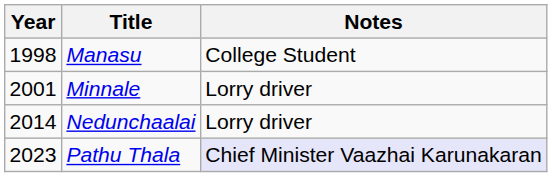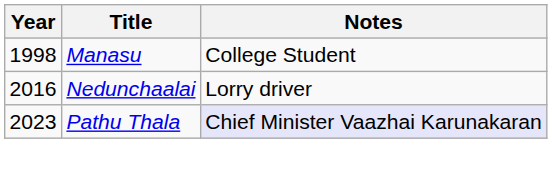- row: 2001 | Minnale | Lorry driver
Nedunchaalai | Year: 2014 -> 2016
